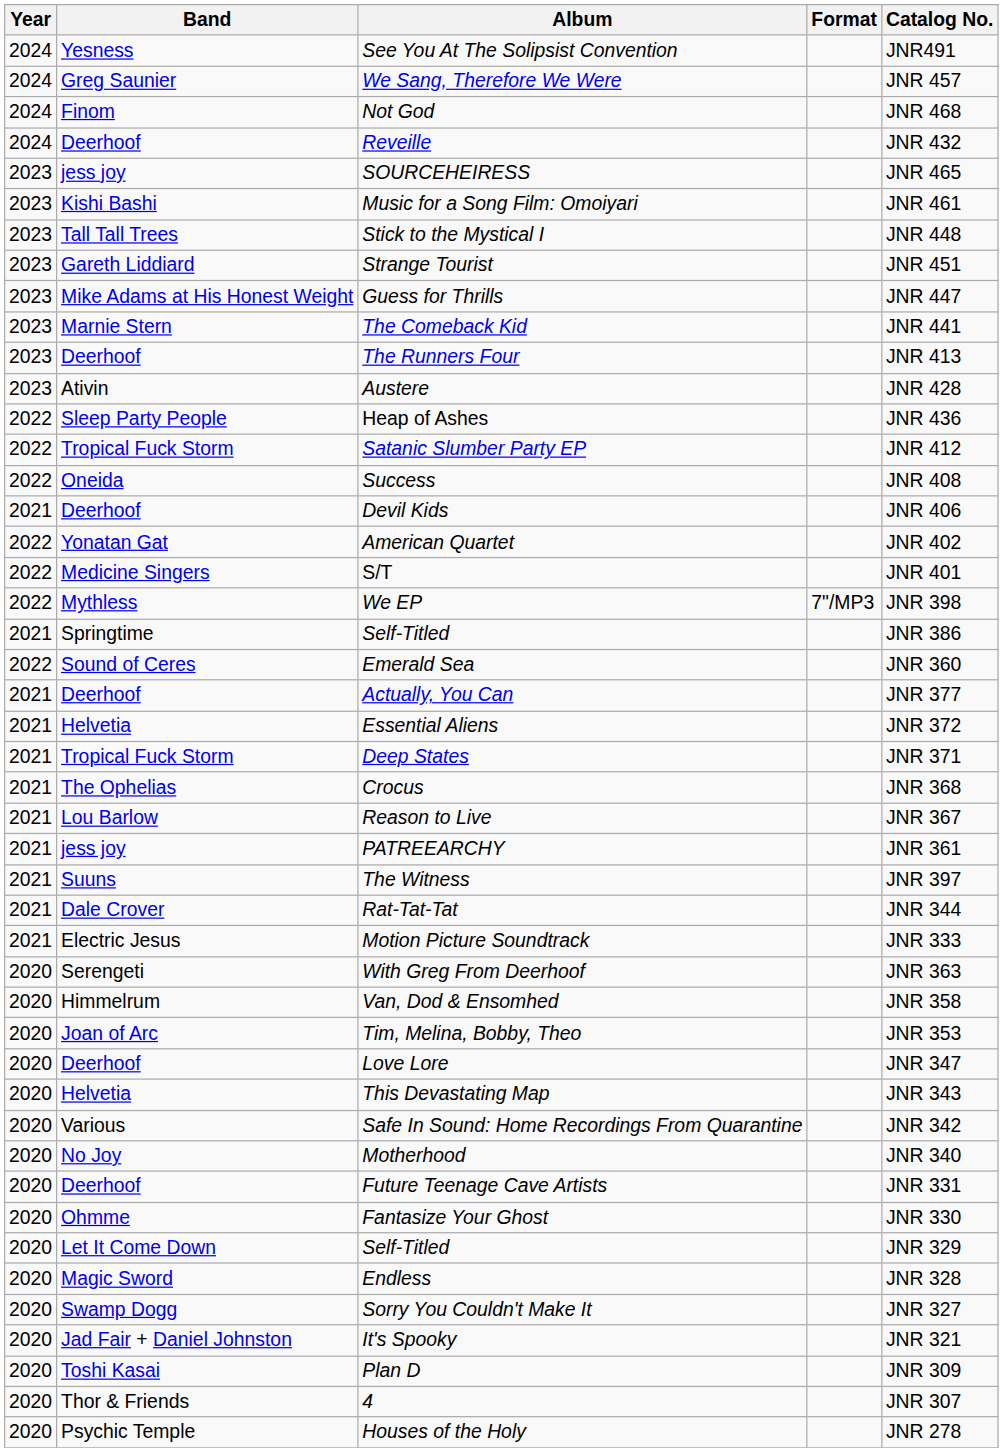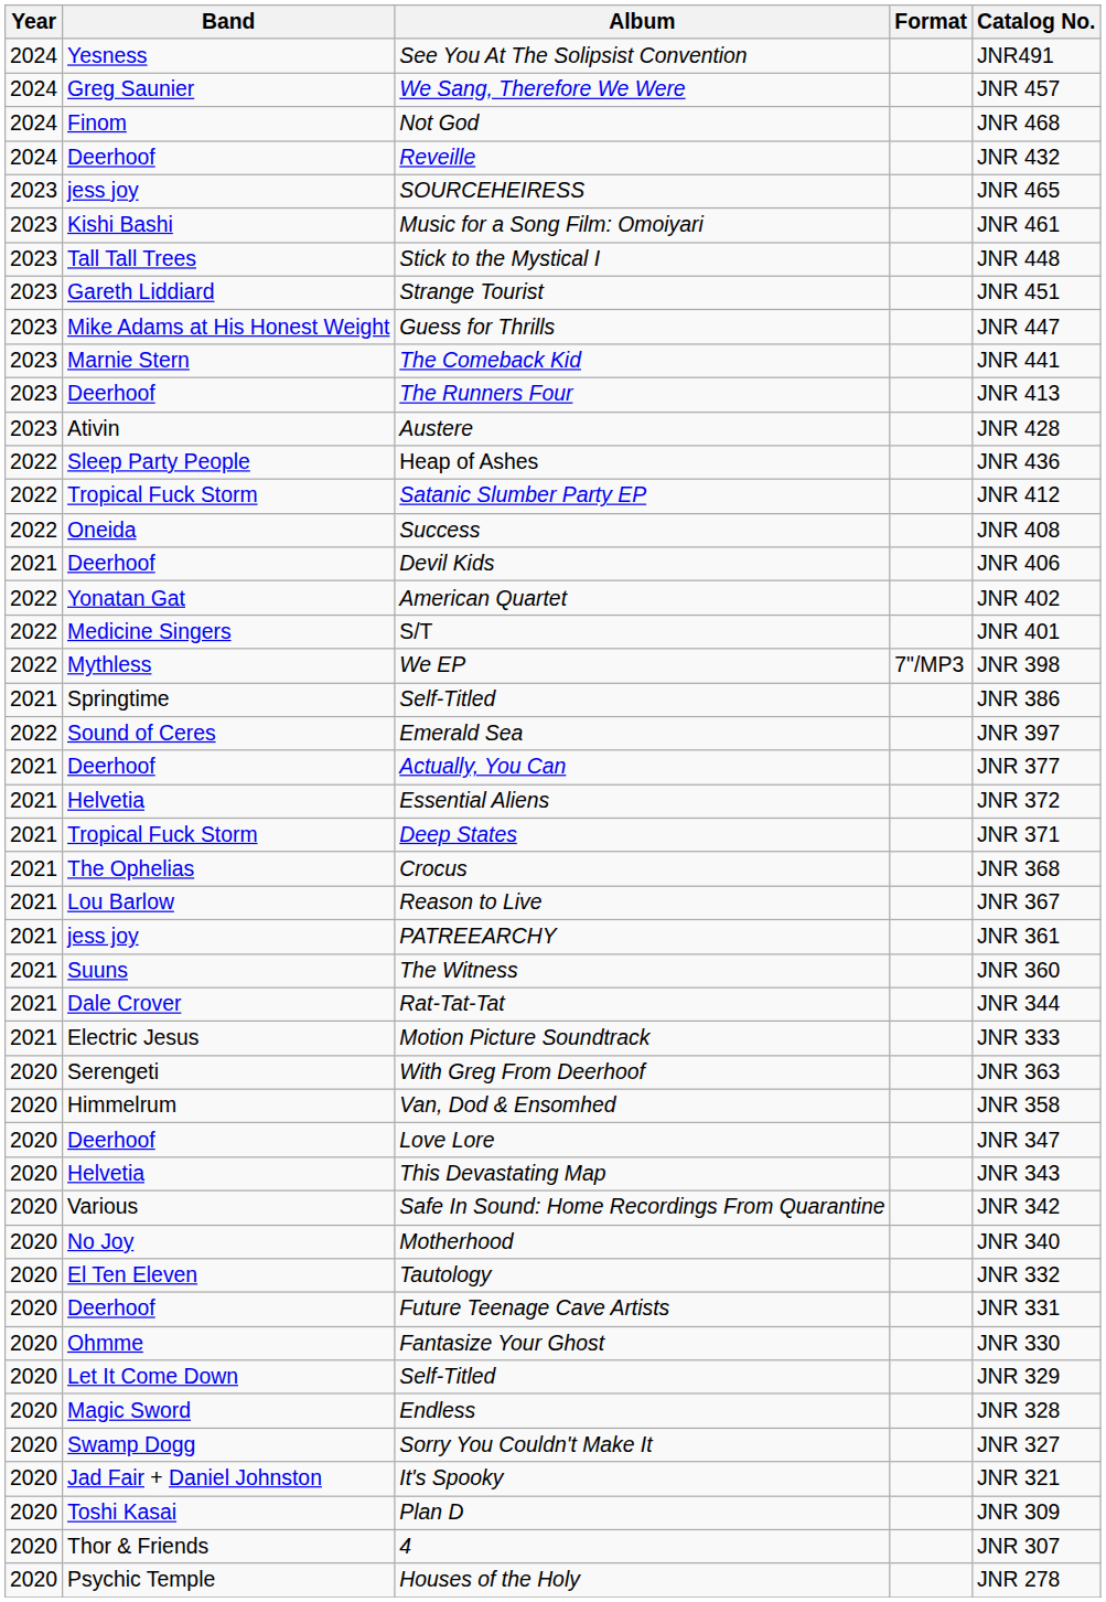Emerald Sea | Catalog No.: JNR 360 -> JNR 397
The Witness | Catalog No.: JNR 397 -> JNR 360
- row: 2020 | Joan of Arc | Tim, Melina, Bobby, Theo | JNR 353
+ row: 2020 | El Ten Eleven | Tautology | JNR 332
